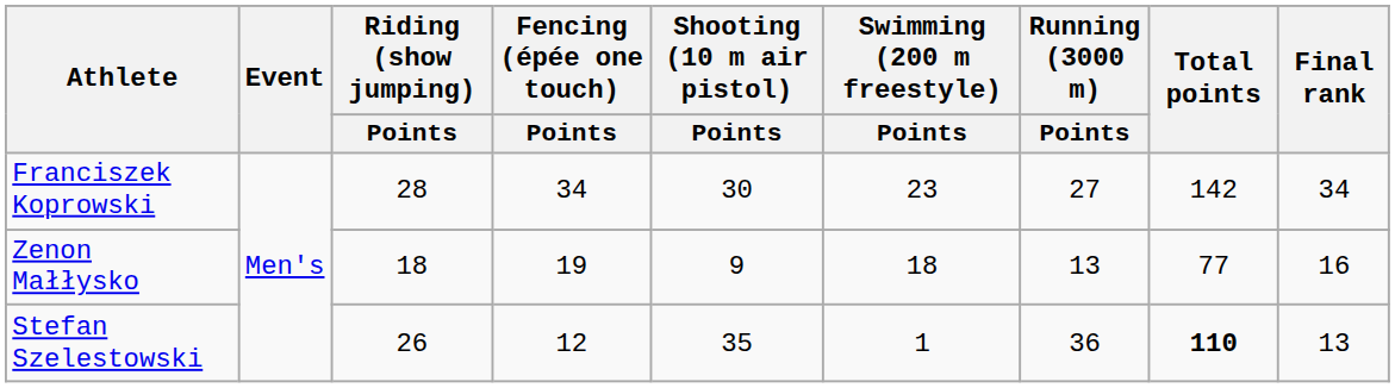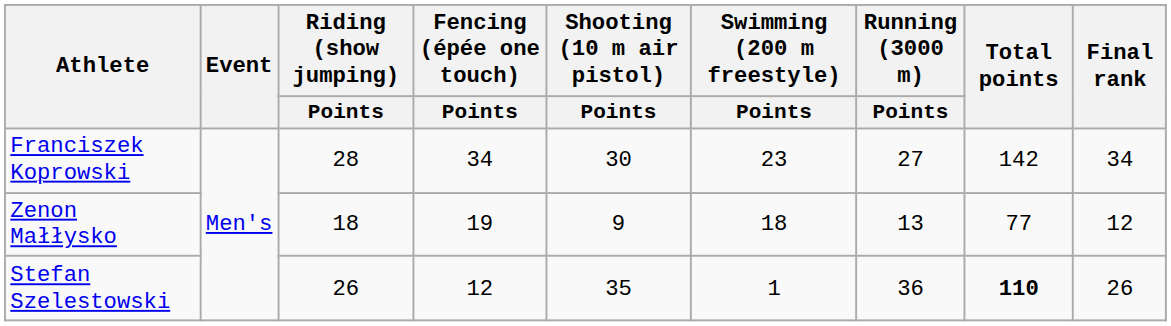Zenon Małłysko | Final rank: 16 -> 12
Stefan Szelestowski | Final rank: 13 -> 26
